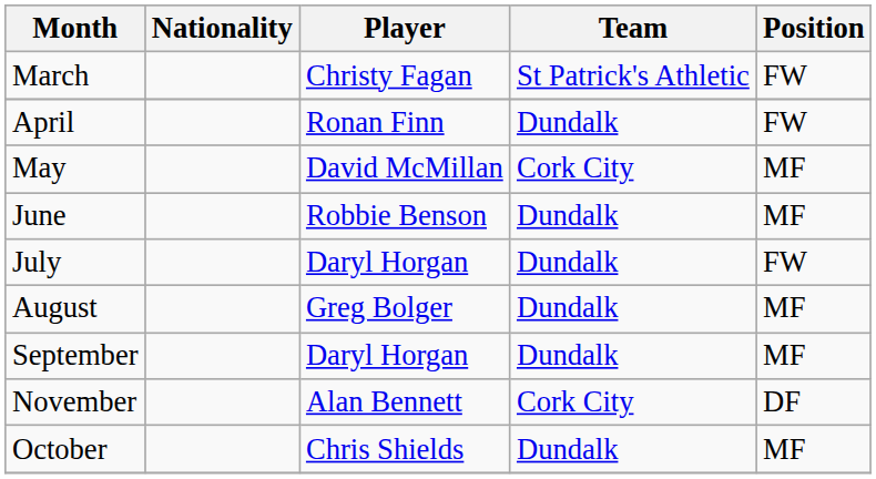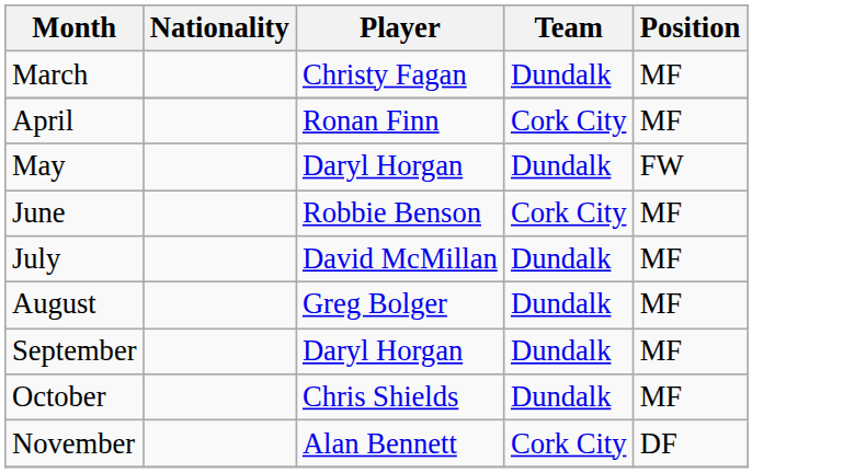March | Team: St Patrick's Athletic -> Dundalk
March | Position: FW -> MF
April | Team: Dundalk -> Cork City
April | Position: FW -> MF
May | Player: David McMillan -> Daryl Horgan
May | Team: Cork City -> Dundalk
May | Position: MF -> FW
June | Team: Dundalk -> Cork City
July | Player: Daryl Horgan -> David McMillan
July | Position: FW -> MF
rows swapped: October <-> November
